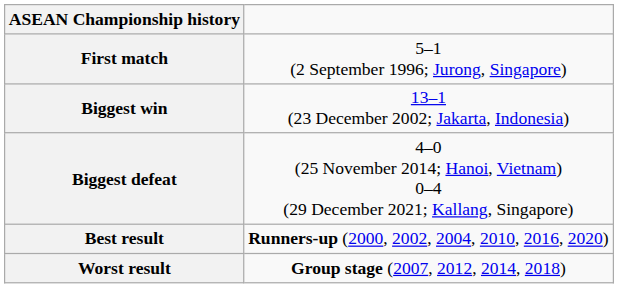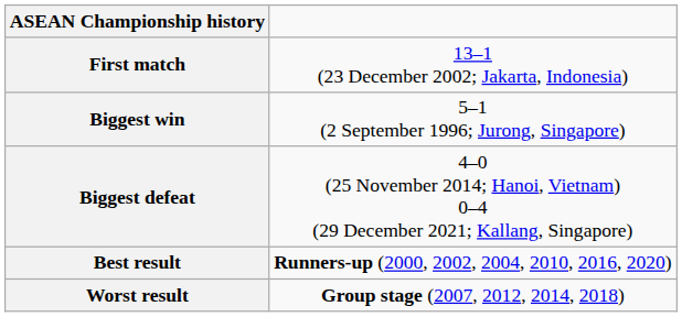First match | column 2: 5–1 (2 September 1996; Jurong, Singapore) -> 13–1 (23 December 2002; Jakarta, Indonesia)
Biggest win | column 2: 13–1 (23 December 2002; Jakarta, Indonesia) -> 5–1 (2 September 1996; Jurong, Singapore)
